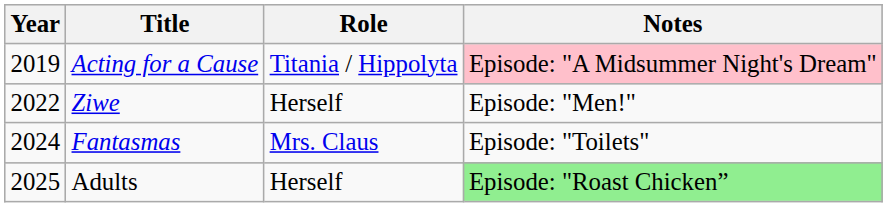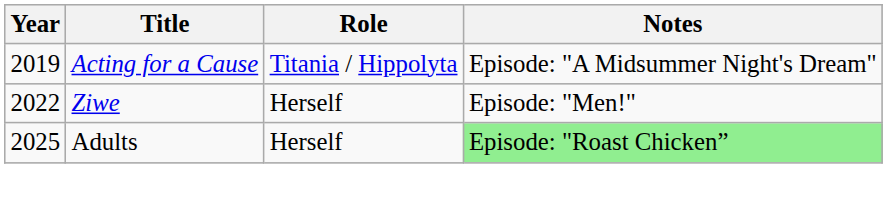Acting for a Cause | Notes: pink background -> no background
- row: 2024 | Fantasmas | Mrs. Claus | Episode: "Toilets"
